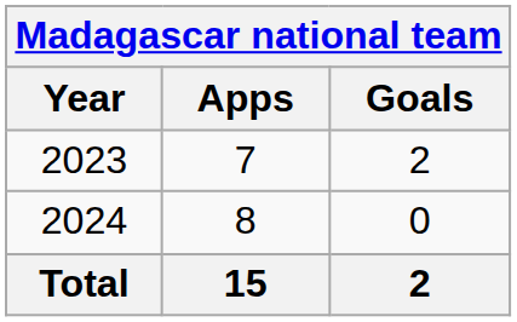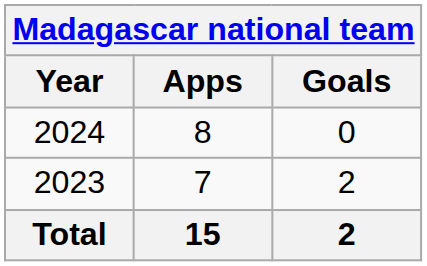rows swapped: 2023 <-> 2024
